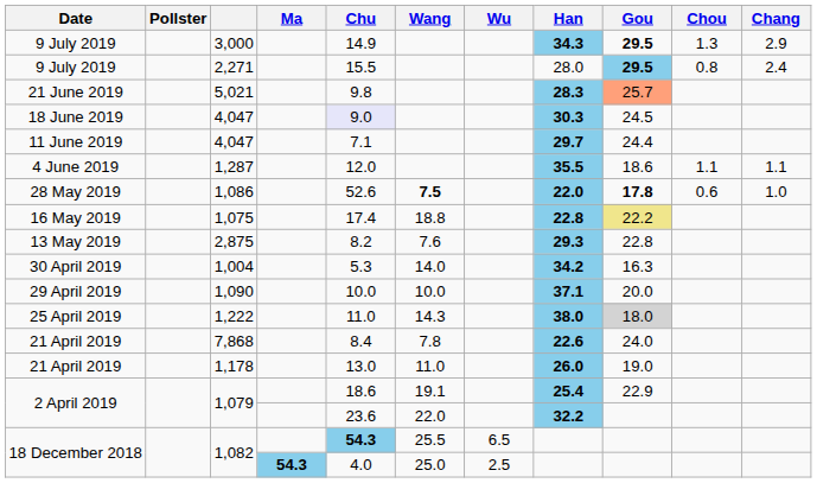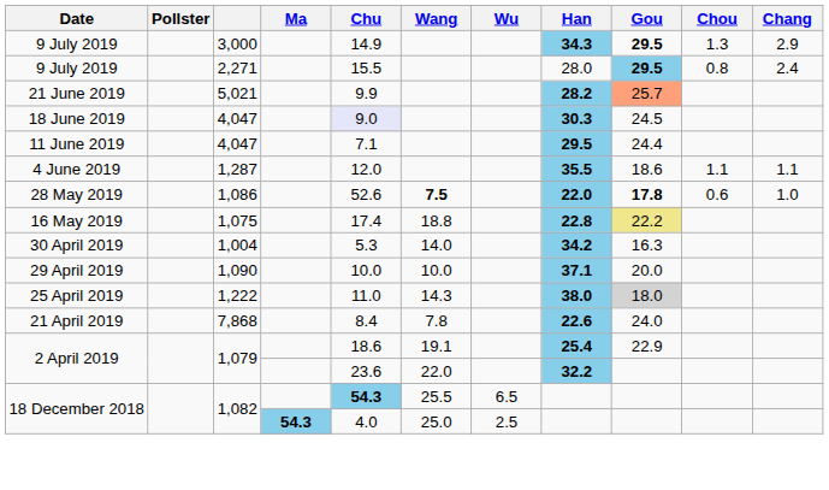5,021 | Chu: 9.8 -> 9.9
5,021 | Han: 28.3 -> 28.2
11 June 2019 / 4,047 | Han: 29.7 -> 29.5
- row: 13 May 2019 | 2,875 | 8.2 | 7.6 | 29.3 | 22.8
- row: 21 April 2019 | 1,178 | 13.0 | 11.0 | 26.0 | 19.0
